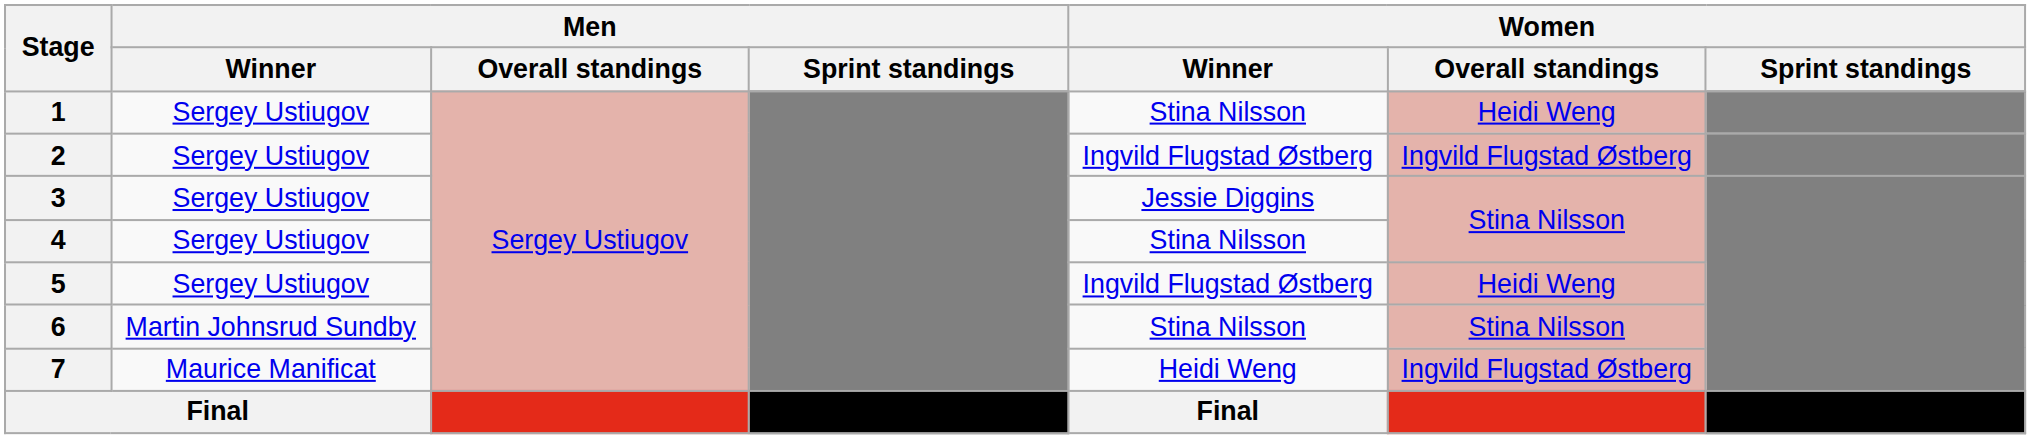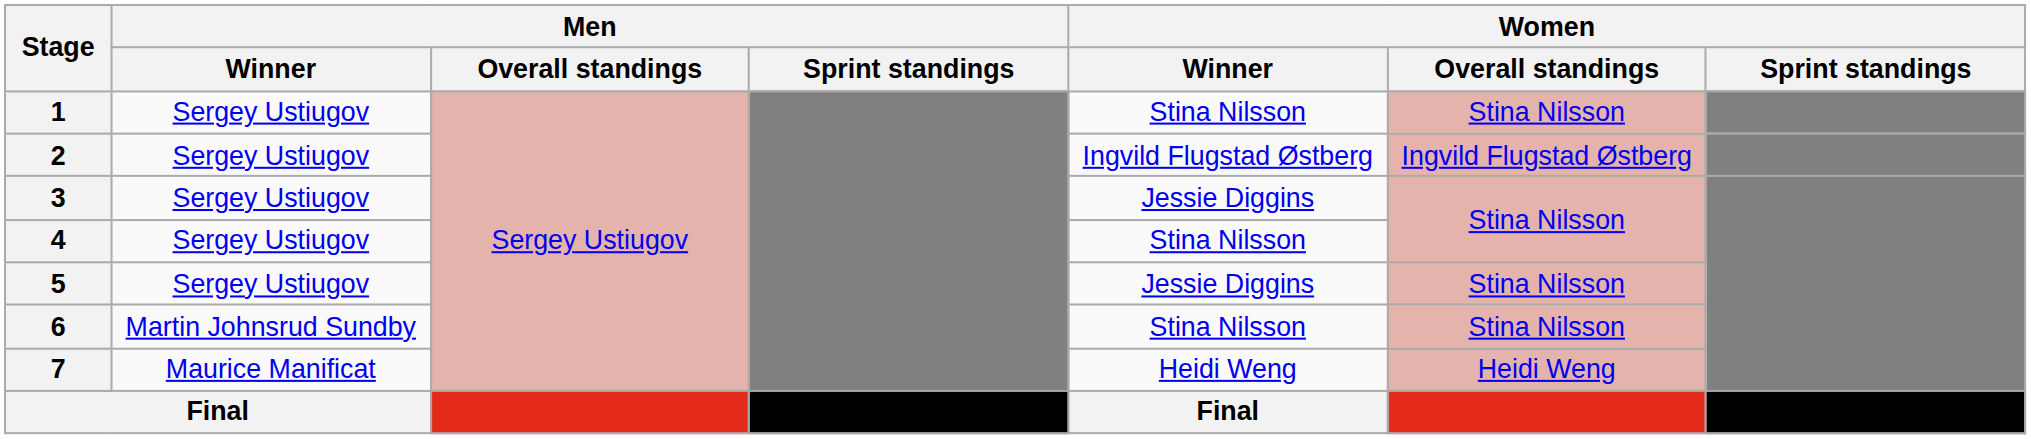1 | Women / Overall standings: Heidi Weng -> Stina Nilsson
5 | Women / Winner: Ingvild Flugstad Østberg -> Jessie Diggins
5 | Women / Overall standings: Heidi Weng -> Stina Nilsson
7 | Women / Overall standings: Ingvild Flugstad Østberg -> Heidi Weng
